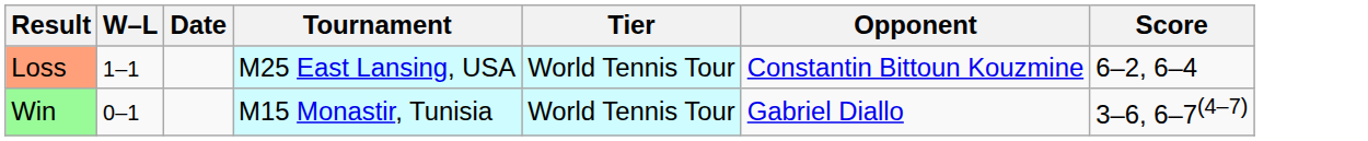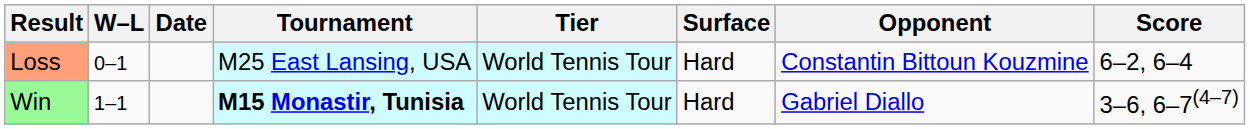+ column: Surface | Hard | Hard
Loss | W–L: 1–1 -> 0–1
Win | W–L: 0–1 -> 1–1
Win | Tournament: normal -> bold
